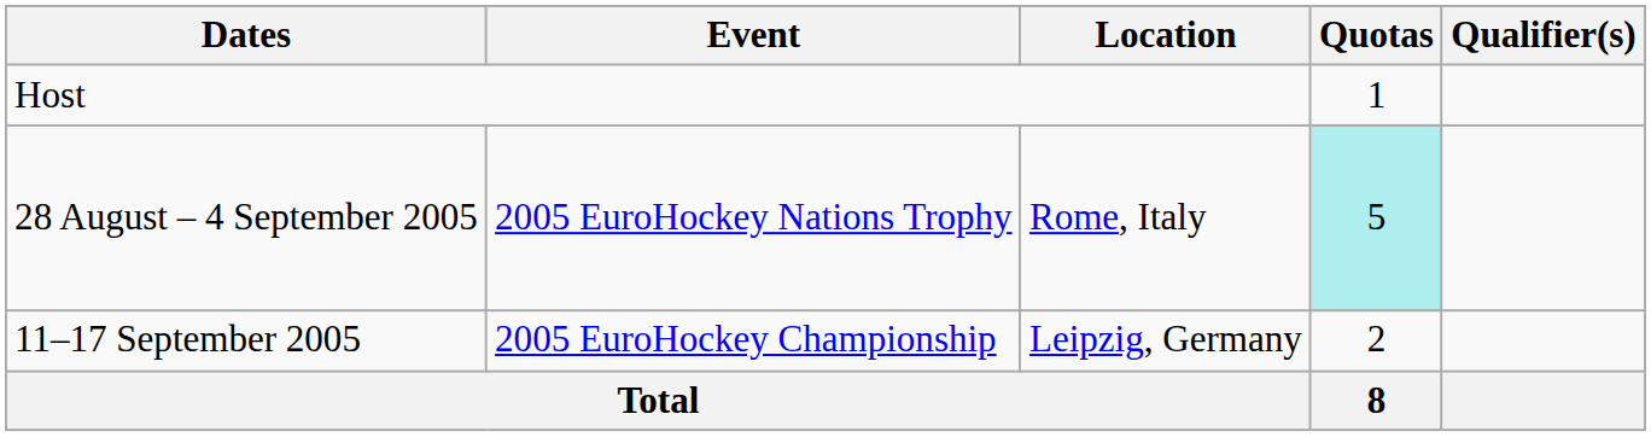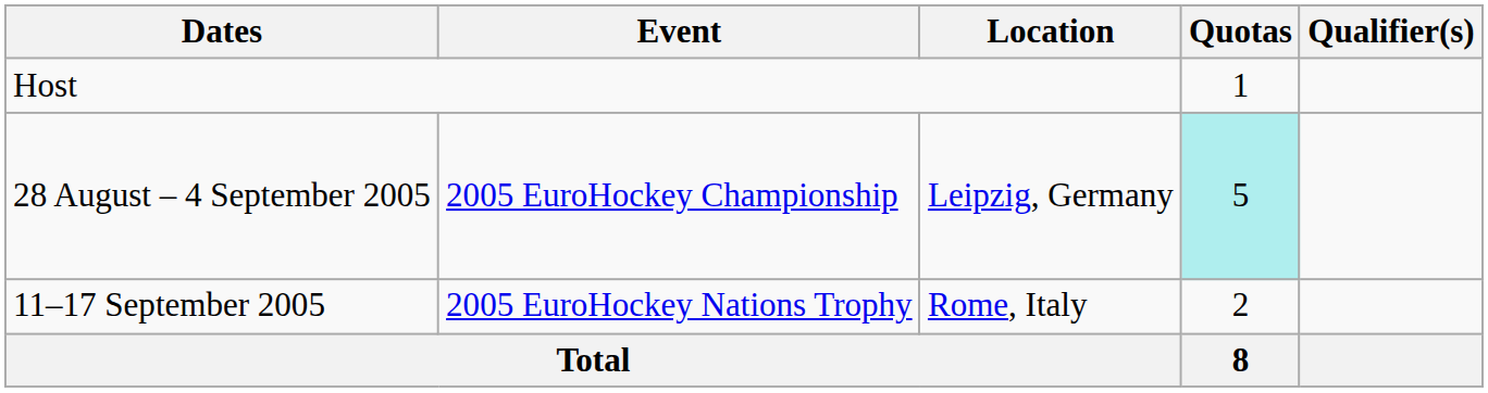28 August – 4 September 2005 | Event: 2005 EuroHockey Nations Trophy -> 2005 EuroHockey Championship
28 August – 4 September 2005 | Location: Rome, Italy -> Leipzig, Germany
11–17 September 2005 | Event: 2005 EuroHockey Championship -> 2005 EuroHockey Nations Trophy
11–17 September 2005 | Location: Leipzig, Germany -> Rome, Italy
